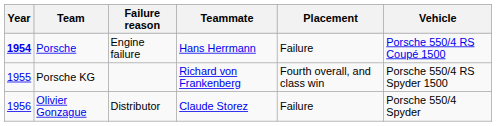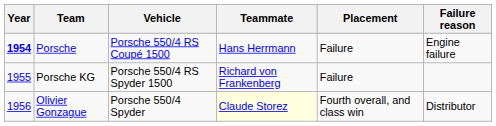columns swapped: Vehicle <-> Failure reason
Porsche KG | Placement: Fourth overall, and class win -> Failure
Olivier Gonzague | Teammate: no background -> lightyellow background
Olivier Gonzague | Placement: Failure -> Fourth overall, and class win
